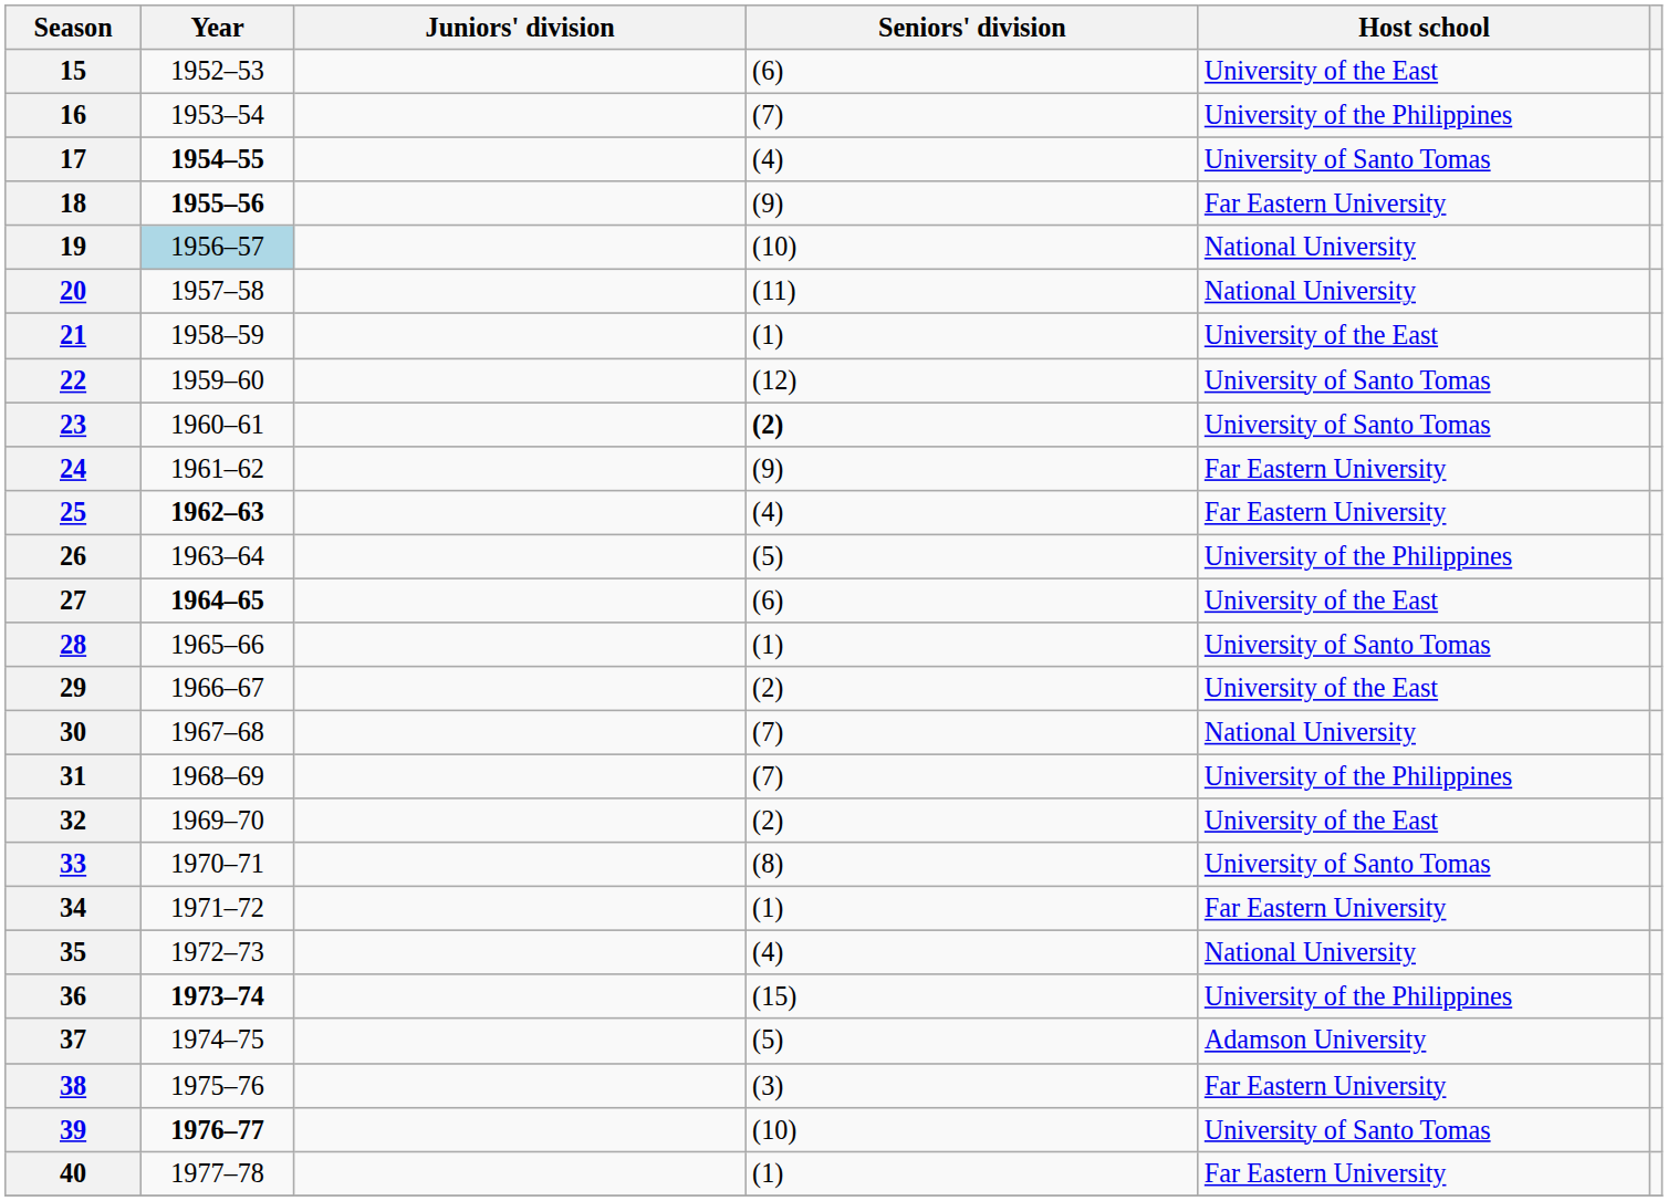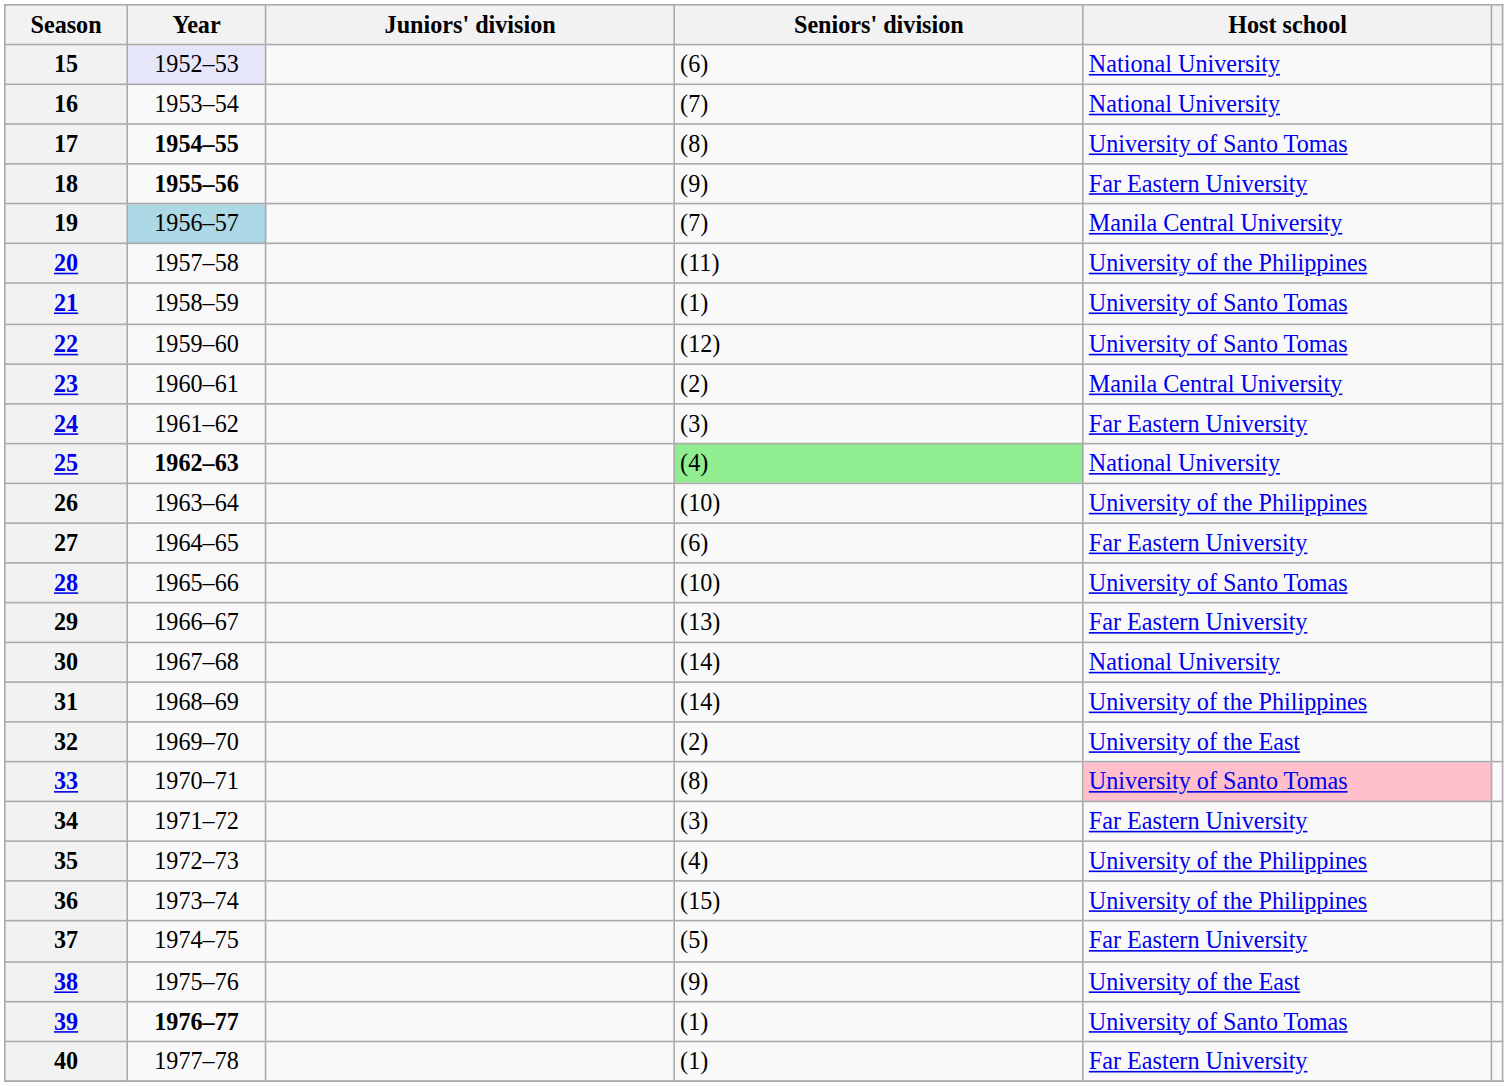15 | Year: no background -> lavender background
15 | Host school: University of the East -> National University
16 | Host school: University of the Philippines -> National University
17 | Seniors' division: (4) -> (8)
19 | Seniors' division: (10) -> (7)
19 | Host school: National University -> Manila Central University
20 | Host school: National University -> University of the Philippines
21 | Host school: University of the East -> University of Santo Tomas
23 | Seniors' division: bold -> normal
23 | Host school: University of Santo Tomas -> Manila Central University
24 | Seniors' division: (9) -> (3)
25 | Seniors' division: no background -> lightgreen background
25 | Host school: Far Eastern University -> National University
26 | Seniors' division: (5) -> (10)
27 | Year: bold -> normal
27 | Host school: University of the East -> Far Eastern University
28 | Seniors' division: (1) -> (10)
29 | Seniors' division: (2) -> (13)
29 | Host school: University of the East -> Far Eastern University
30 | Seniors' division: (7) -> (14)
31 | Seniors' division: (7) -> (14)
33 | Host school: no background -> pink background
34 | Seniors' division: (1) -> (3)
35 | Host school: National University -> University of the Philippines
36 | Year: bold -> normal
37 | Host school: Adamson University -> Far Eastern University
38 | Seniors' division: (3) -> (9)
38 | Host school: Far Eastern University -> University of the East
39 | Seniors' division: (10) -> (1)
